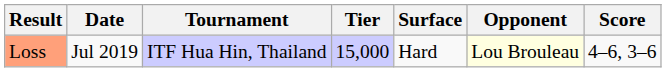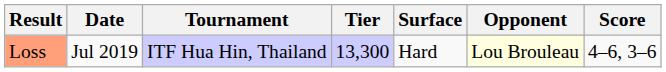Loss | Tier: 15,000 -> 13,300
